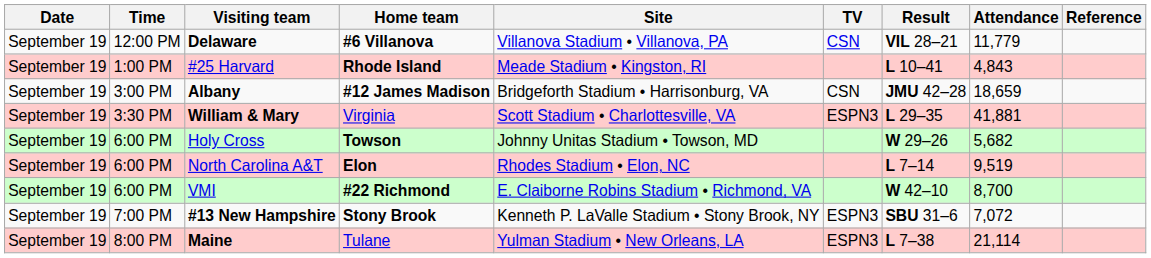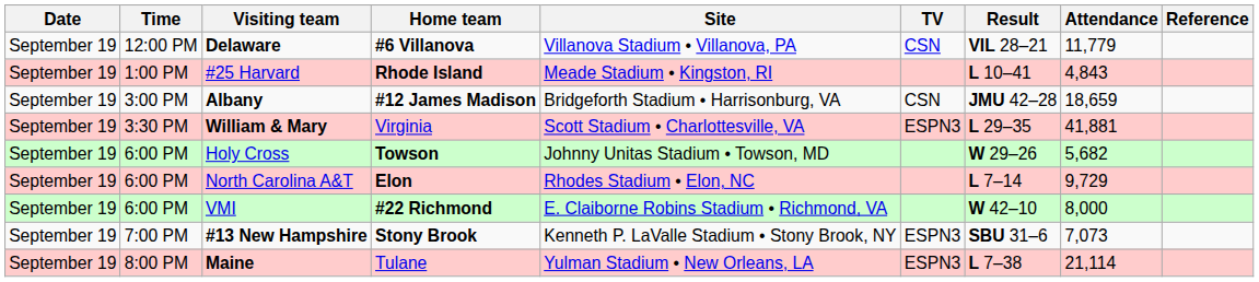North Carolina A&T | Attendance: 9,519 -> 9,729
VMI | Attendance: 8,700 -> 8,000
#13 New Hampshire | Attendance: 7,072 -> 7,073
